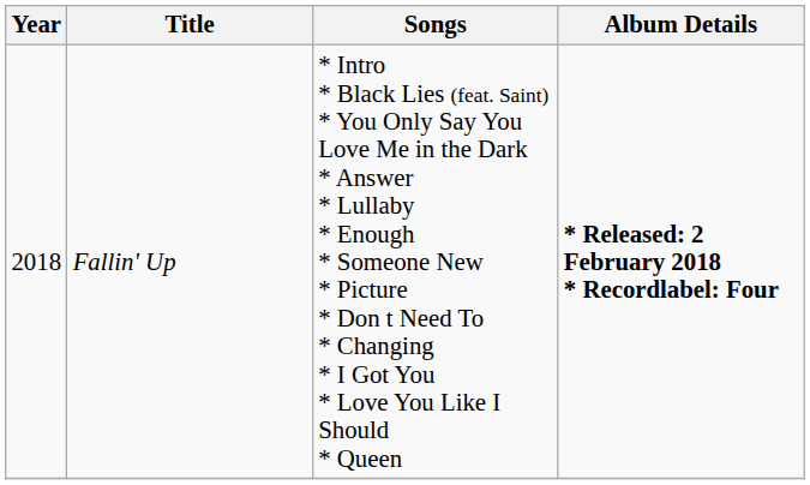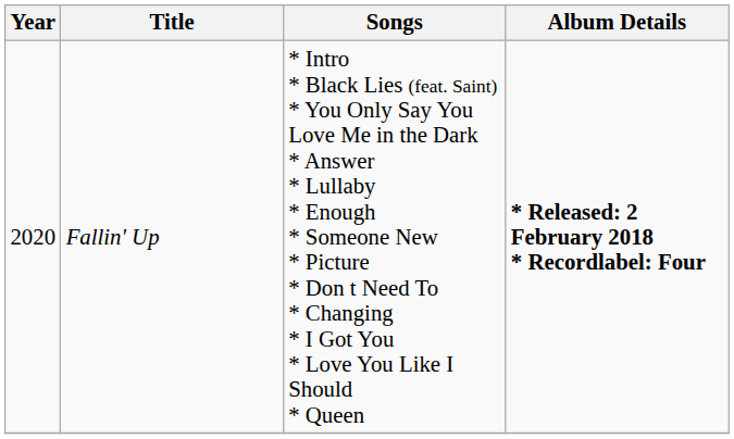Fallin' Up | Year: 2018 -> 2020
